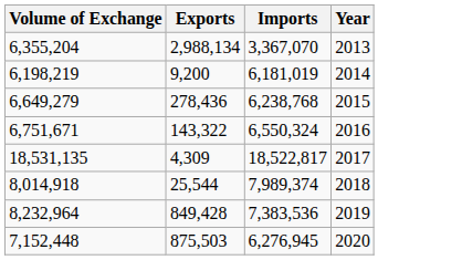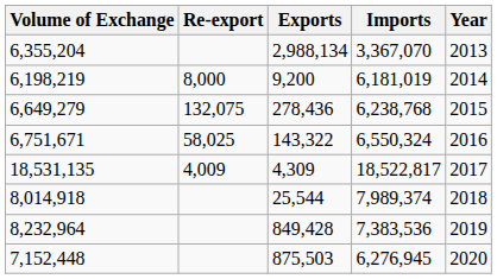+ column: Re-export | 8,000 | 132,075 | 58,025 | 4,009
